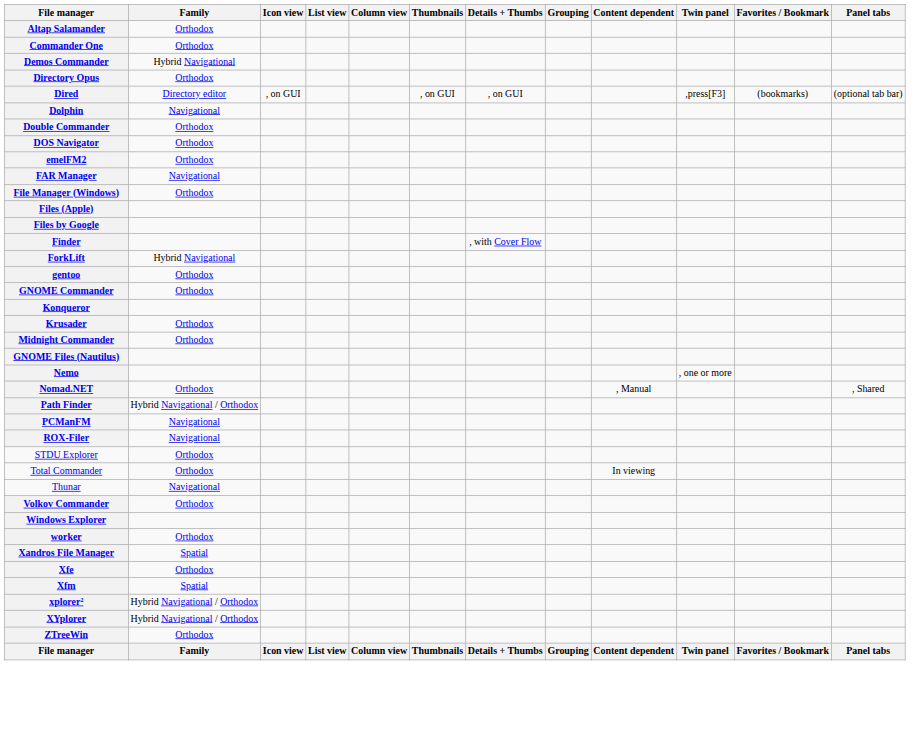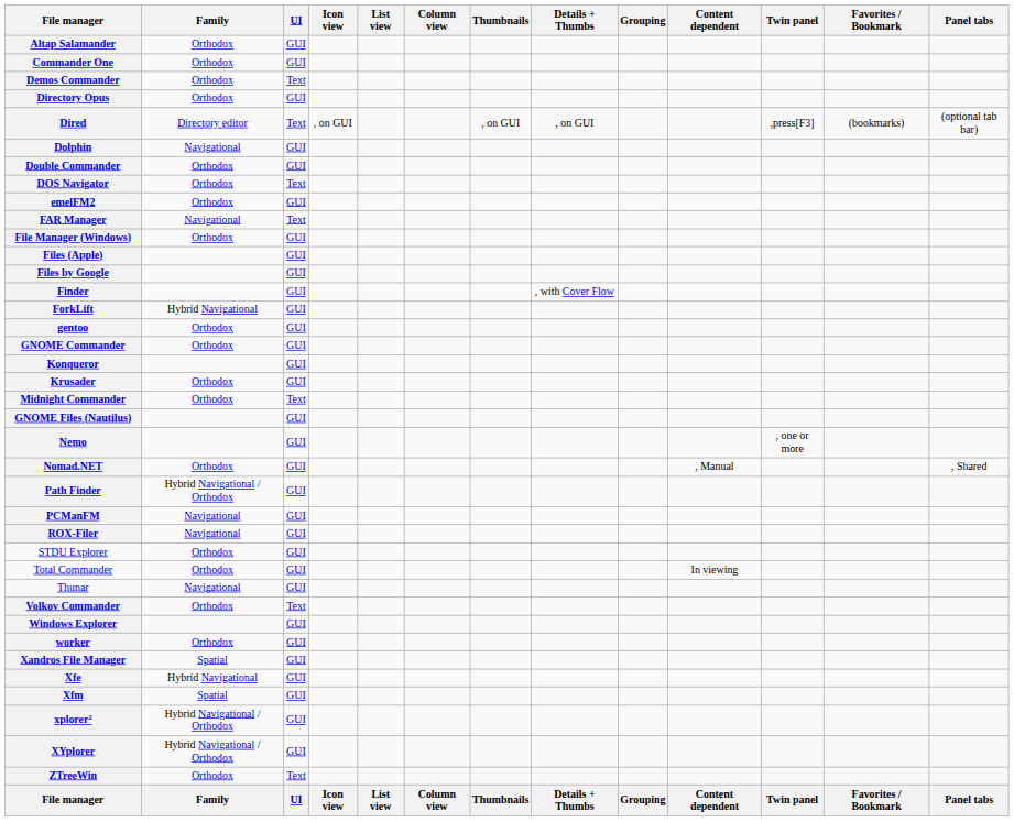+ column: UI | GUI | GUI | Text | GUI | Text | GUI | GUI | Text | GUI | Text | GUI | GUI | GUI | GUI | GUI | GUI | GUI | GUI | GUI | Text | GUI | GUI | GUI | GUI | GUI | GUI | GUI | GUI | GUI | Text | GUI | GUI | GUI | GUI | GUI | GUI | GUI | Text | UI
Demos Commander | Family: Hybrid Navigational -> Orthodox
Xfe | Family: Orthodox -> Hybrid Navigational
